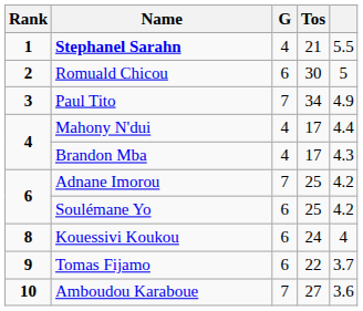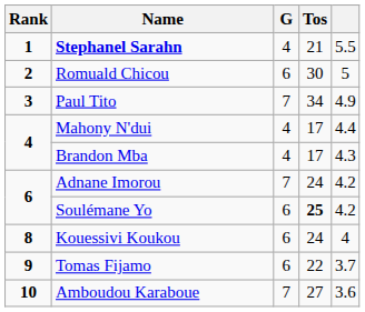Adnane Imorou | Tos: 25 -> 24
Soulémane Yo | Tos: normal -> bold
